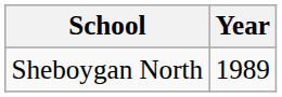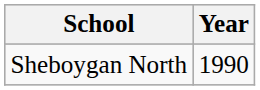Sheboygan North | Year: 1989 -> 1990
